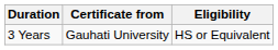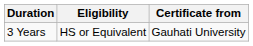columns swapped: Eligibility <-> Certificate from
